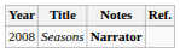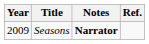Seasons | Year: 2008 -> 2009
